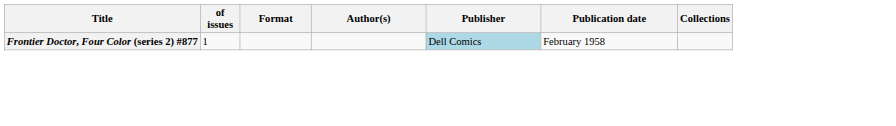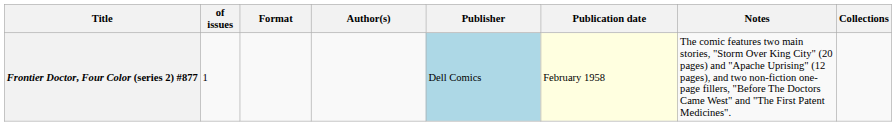+ column: Notes | The comic features two main stories, "Storm Over King City" (20 pages) and "Apache Uprising" (12 pages), and two non-fiction one-page fillers, "Before The Doctors Came West" and "The First Patent Medicines".
Frontier Doctor, Four Color (series 2) #877 | Publication date: no background -> lightyellow background
